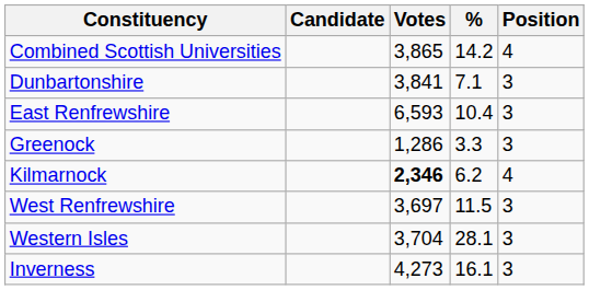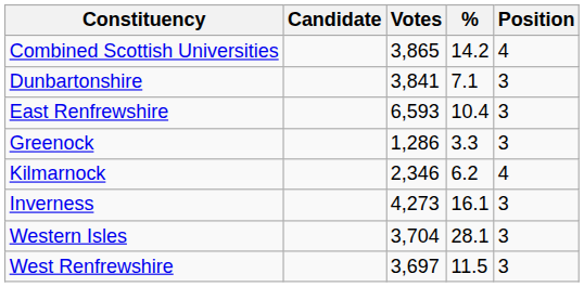Kilmarnock | Votes: bold -> normal
rows swapped: Inverness <-> West Renfrewshire
